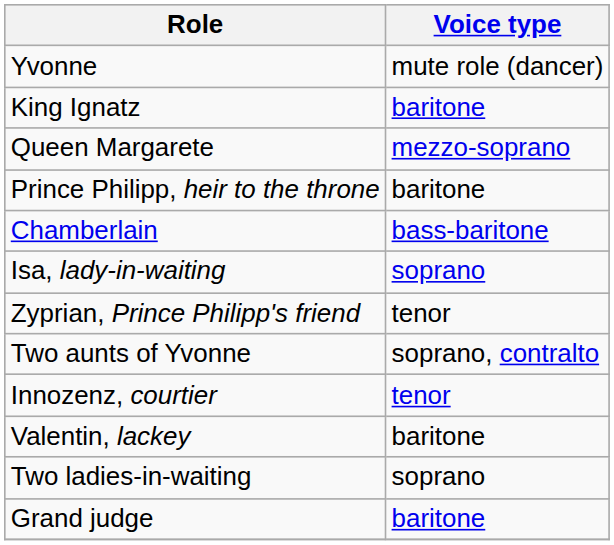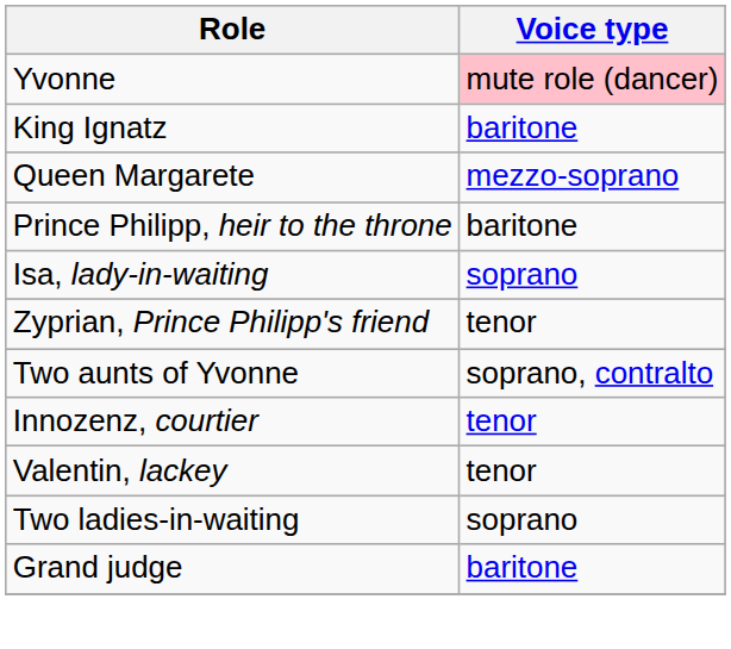Yvonne | Voice type: no background -> pink background
- row: Chamberlain | bass-baritone
Valentin, lackey | Voice type: baritone -> tenor
